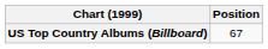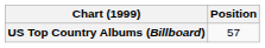US Top Country Albums (Billboard) | Position: 67 -> 57
